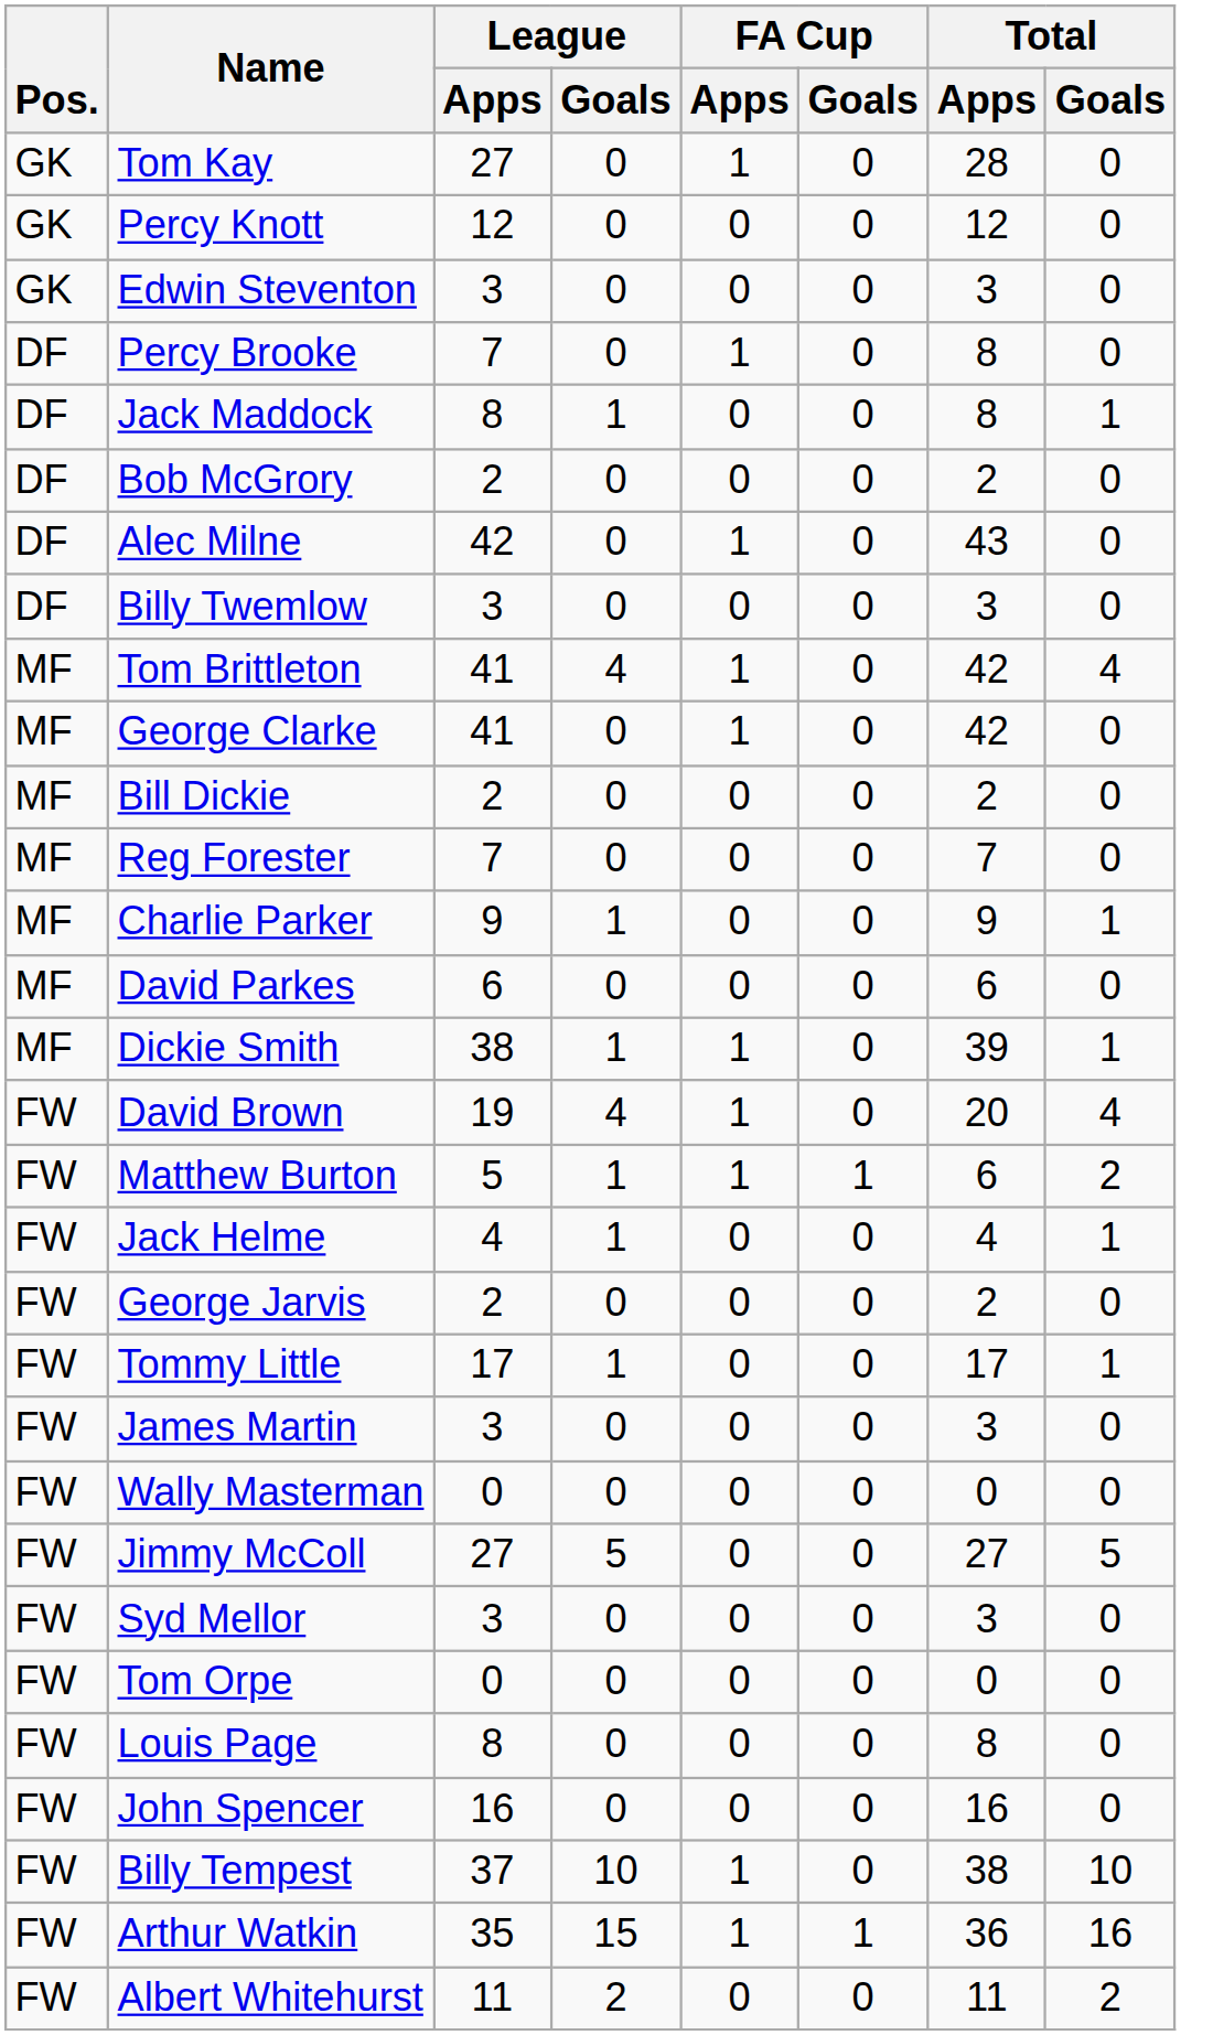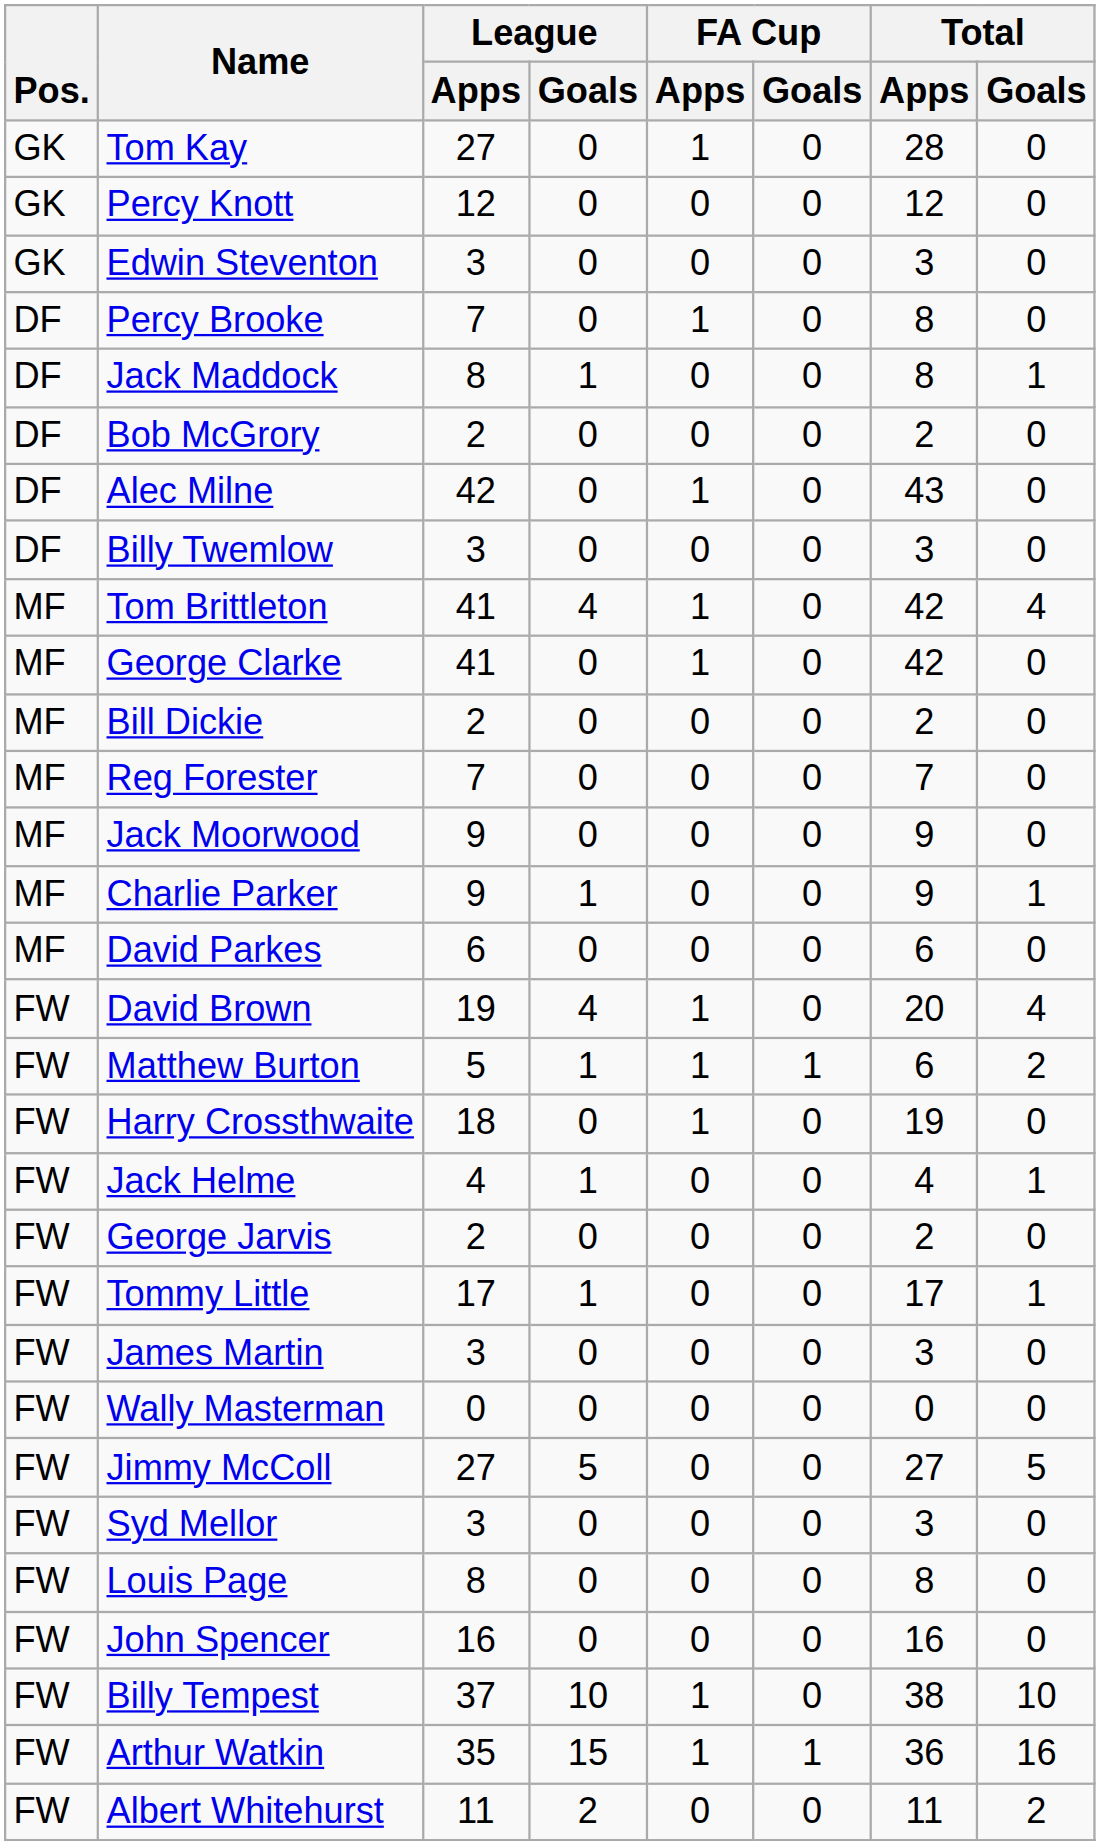+ row: MF | Jack Moorwood | 9 | 0 | 0 | 0 | 9 | 0
- row: MF | Dickie Smith | 38 | 1 | 1 | 0 | 39 | 1
+ row: FW | Harry Crossthwaite | 18 | 0 | 1 | 0 | 19 | 0
- row: FW | Tom Orpe | 0 | 0 | 0 | 0 | 0 | 0
